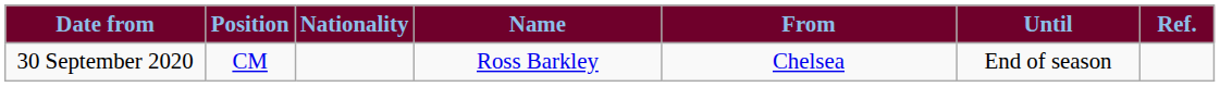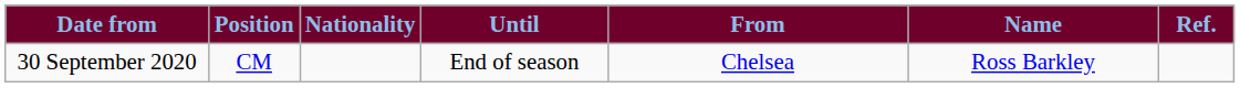columns swapped: Name <-> Until
